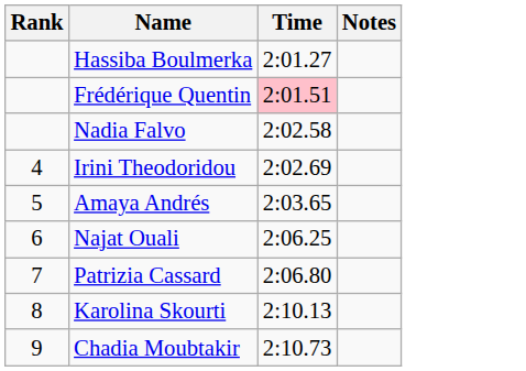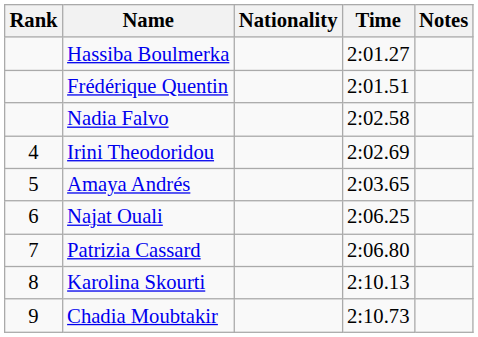+ column: Nationality
Frédérique Quentin | Time: pink background -> no background
